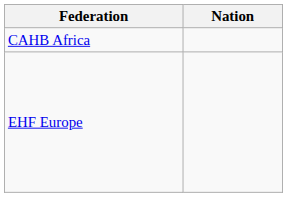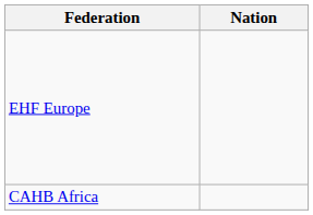rows swapped: CAHB Africa <-> EHF Europe
